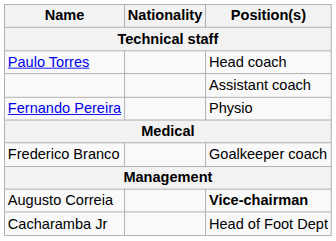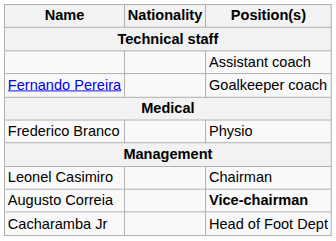- row: Paulo Torres | Head coach
Fernando Pereira | Position(s): Physio -> Goalkeeper coach
Frederico Branco | Position(s): Goalkeeper coach -> Physio
+ row: Leonel Casimiro | Chairman
